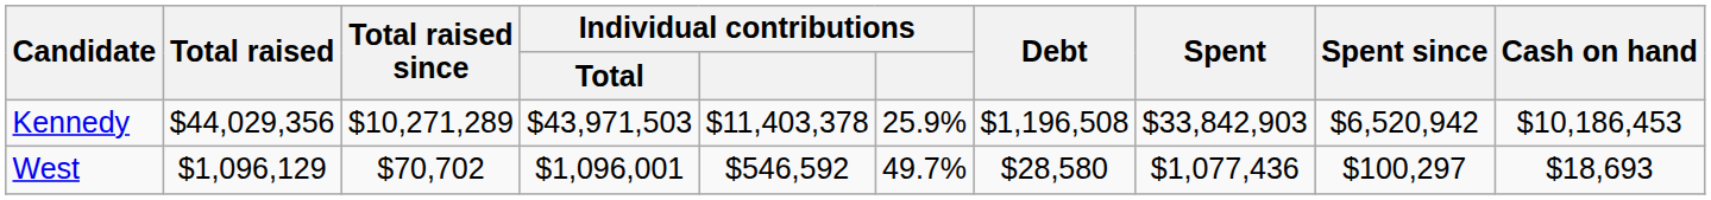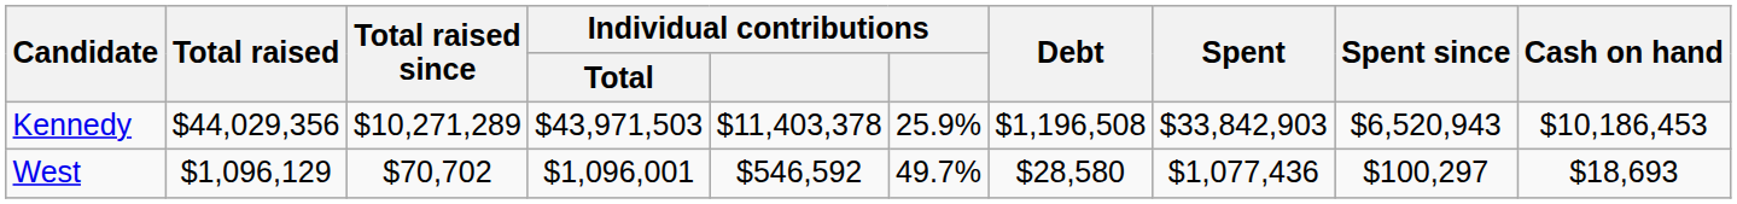Kennedy | Spent since: $6,520,942 -> $6,520,943
